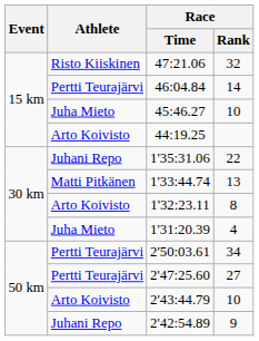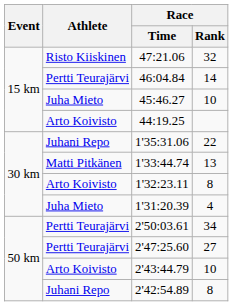2'42:54.89 | Race / Rank: 9 -> 8
